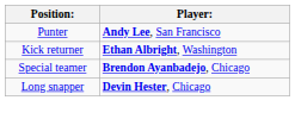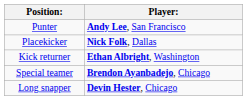+ row: Placekicker | Nick Folk, Dallas
